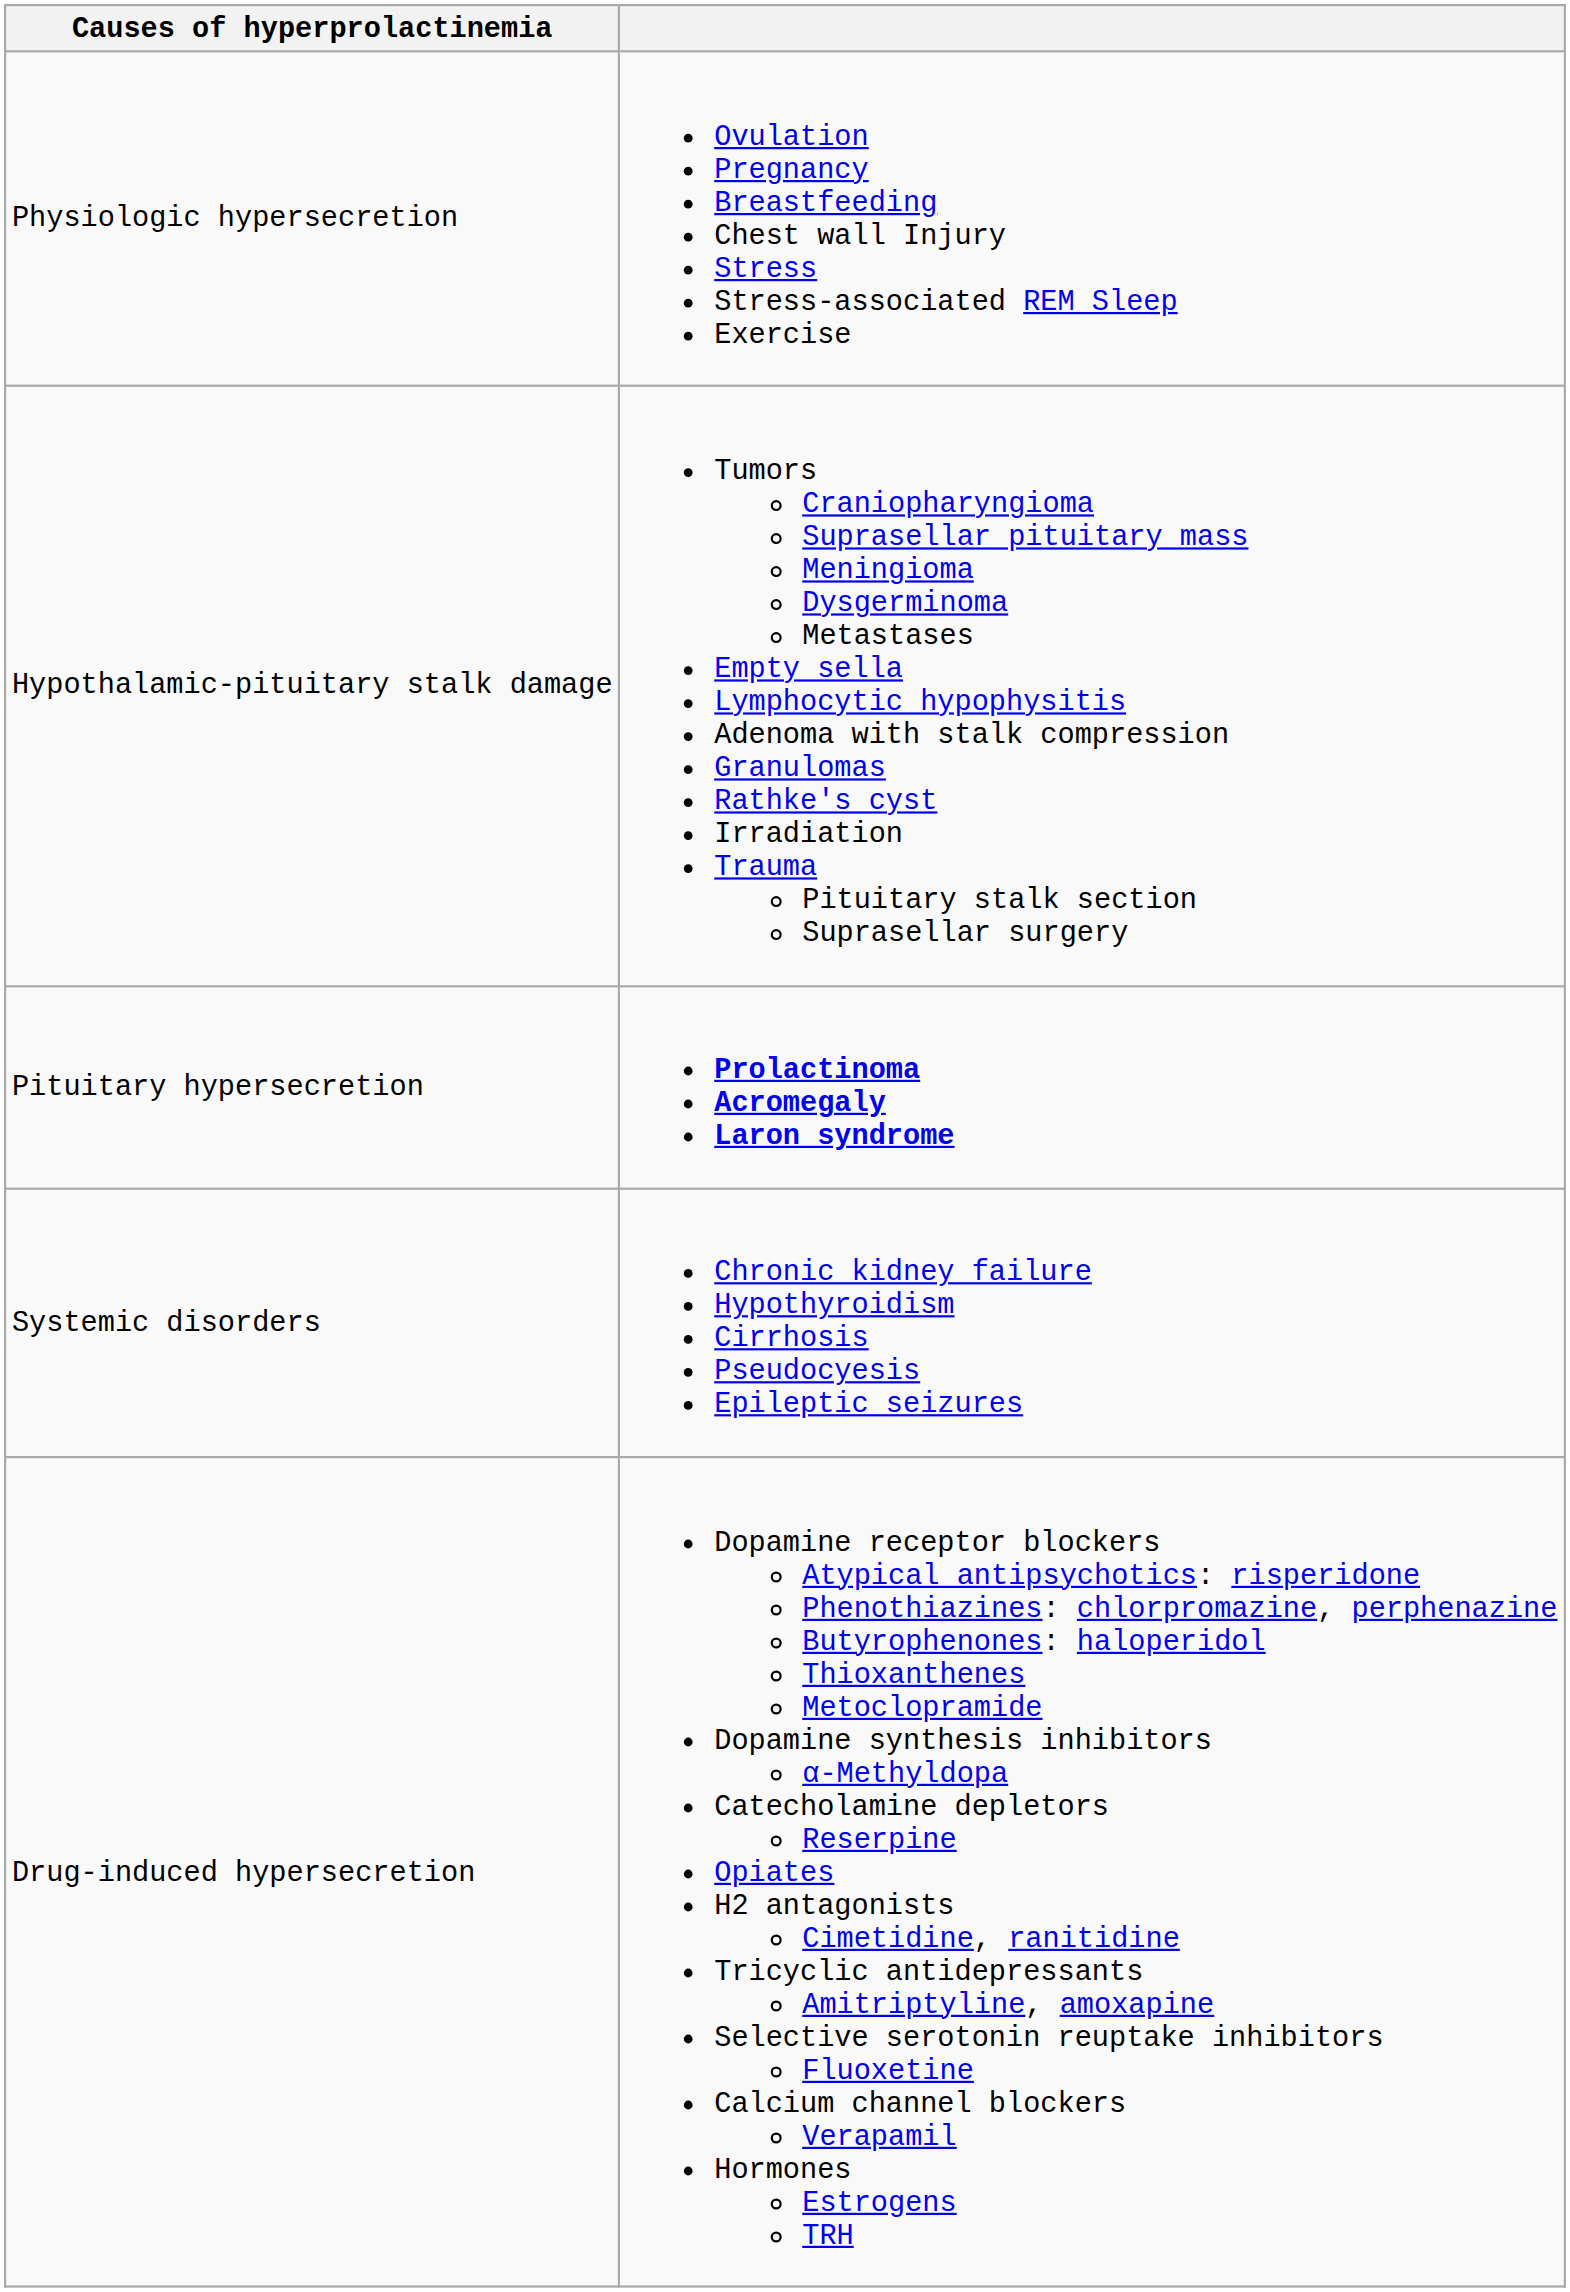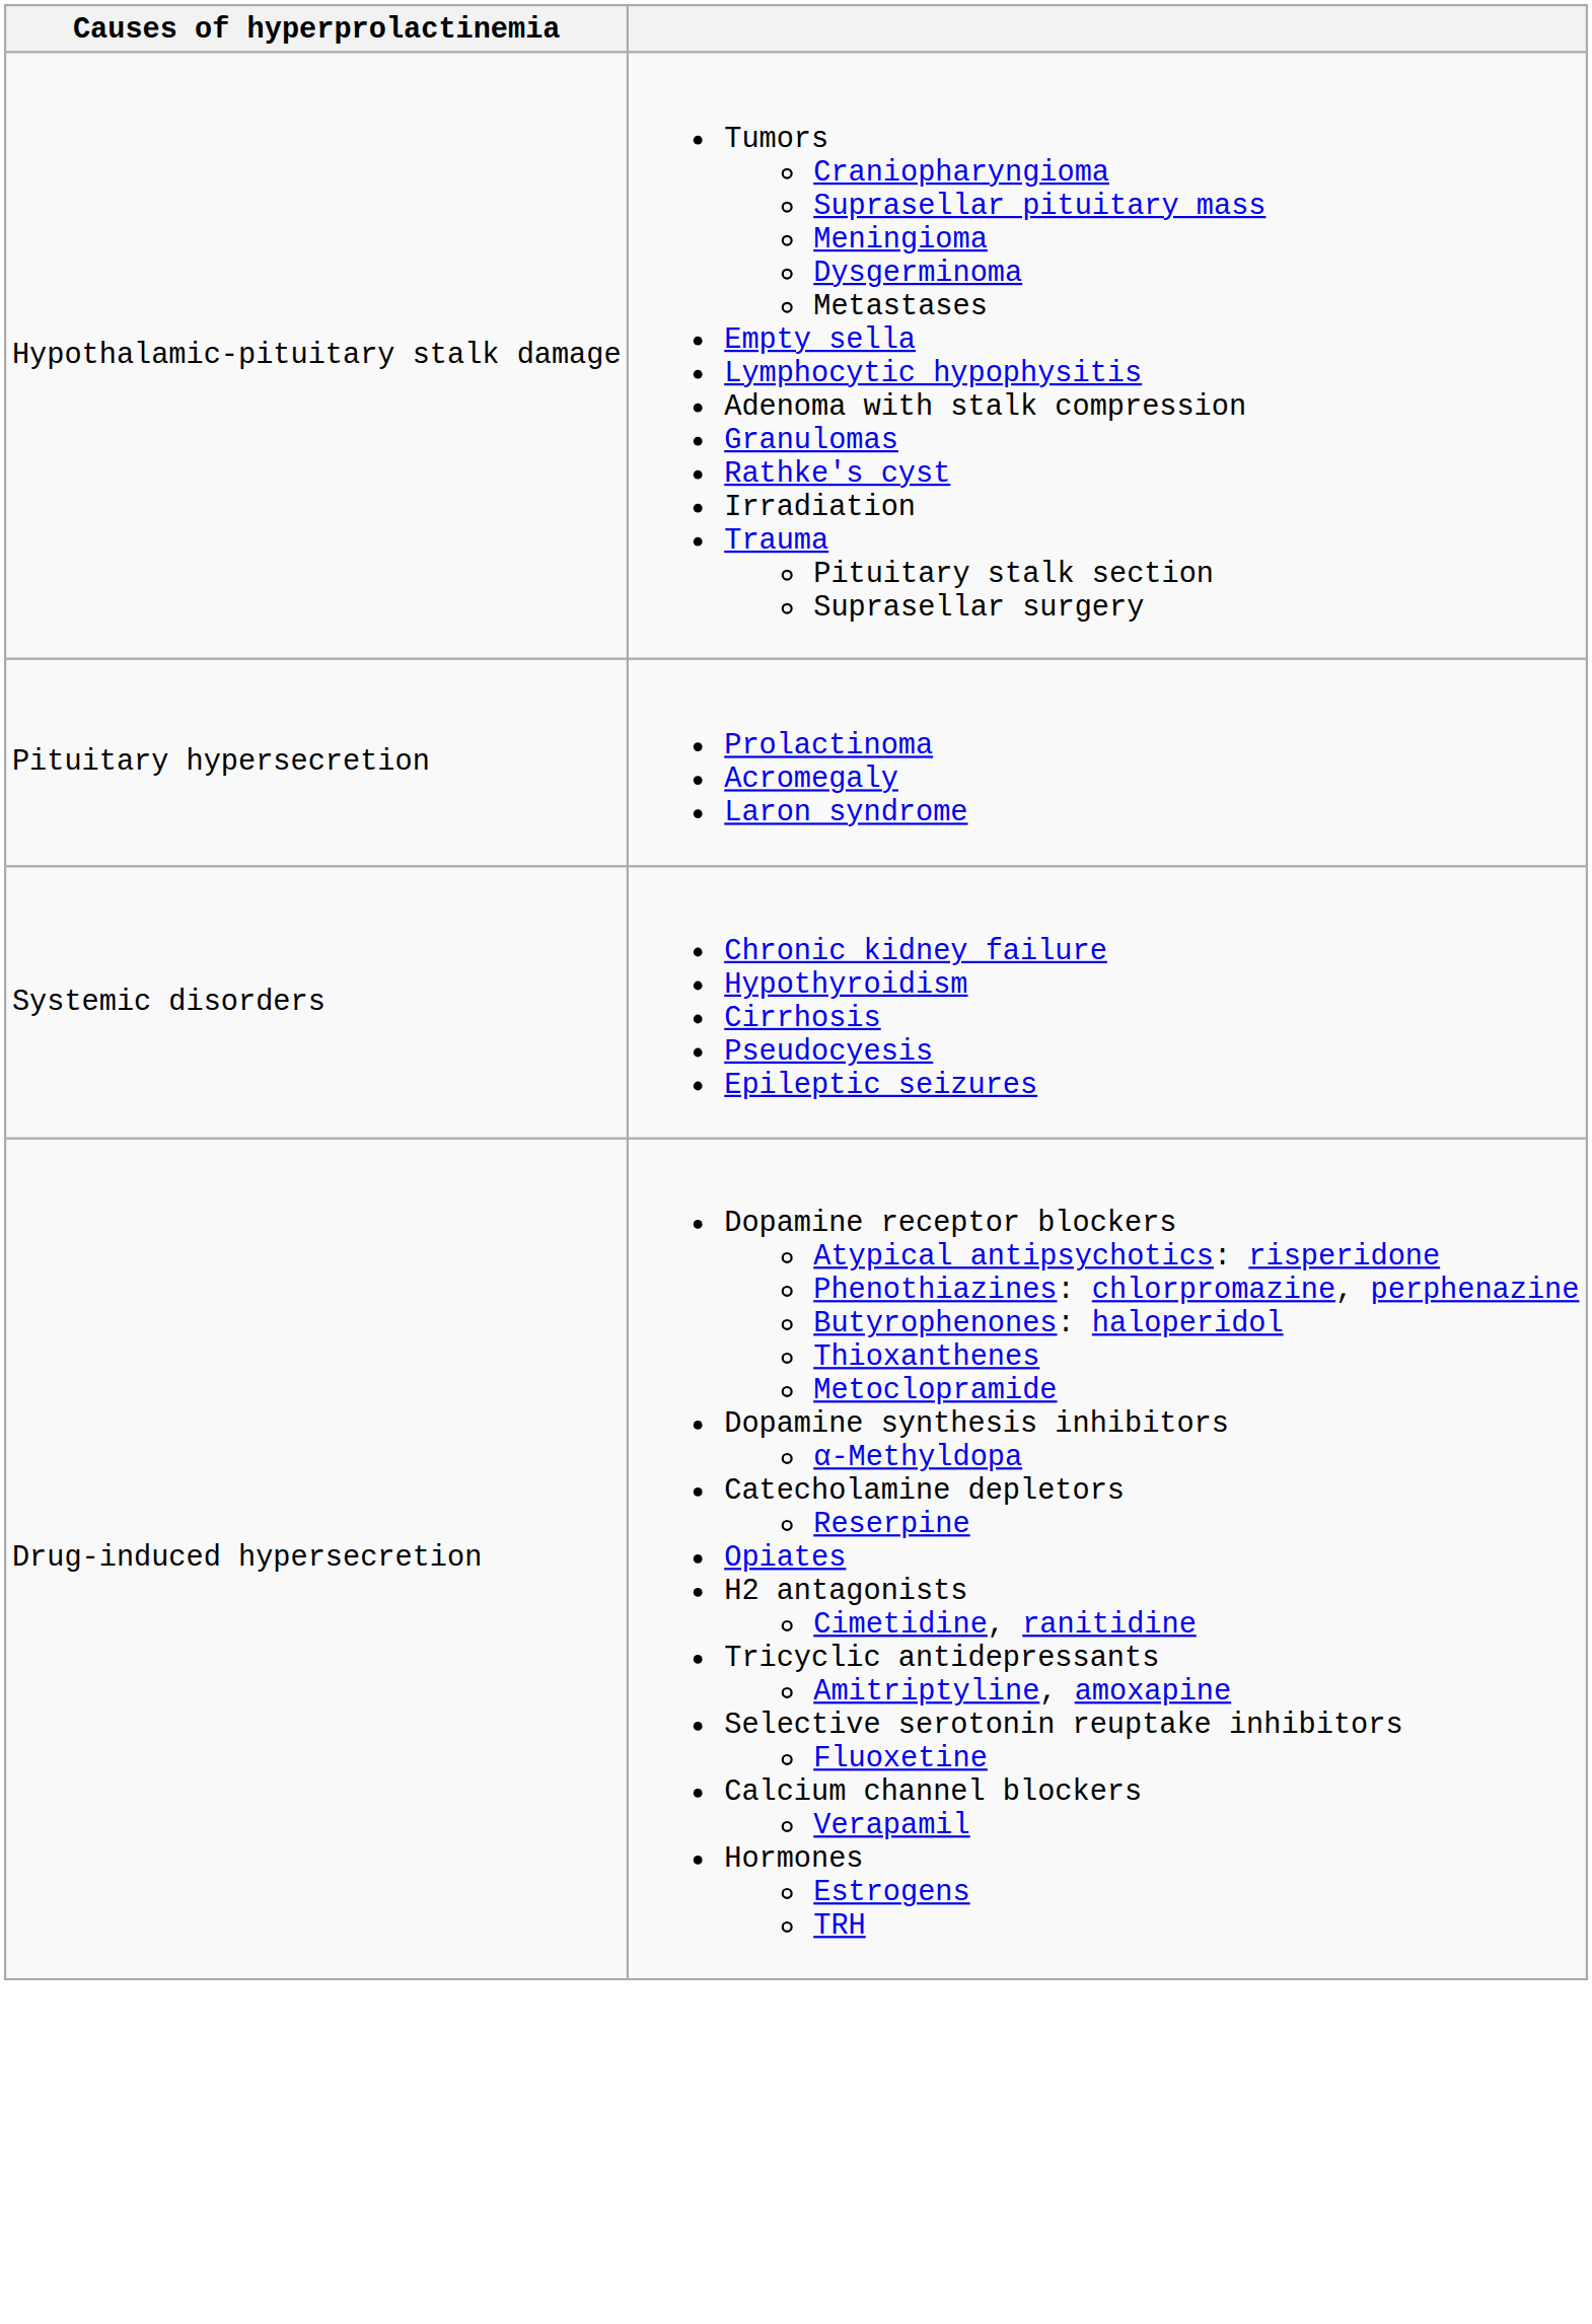- row: Physiologic hypersecretion | Ovulation Pregnancy Breastfeeding Chest wall Injury Stress Stress-associated REM Sleep Exercise
Pituitary hypersecretion | column 2: bold -> normal
